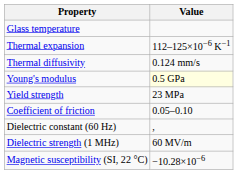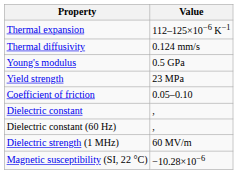- row: Glass temperature
Young's modulus | Value: lightyellow background -> no background
+ row: Dielectric constant | ,
